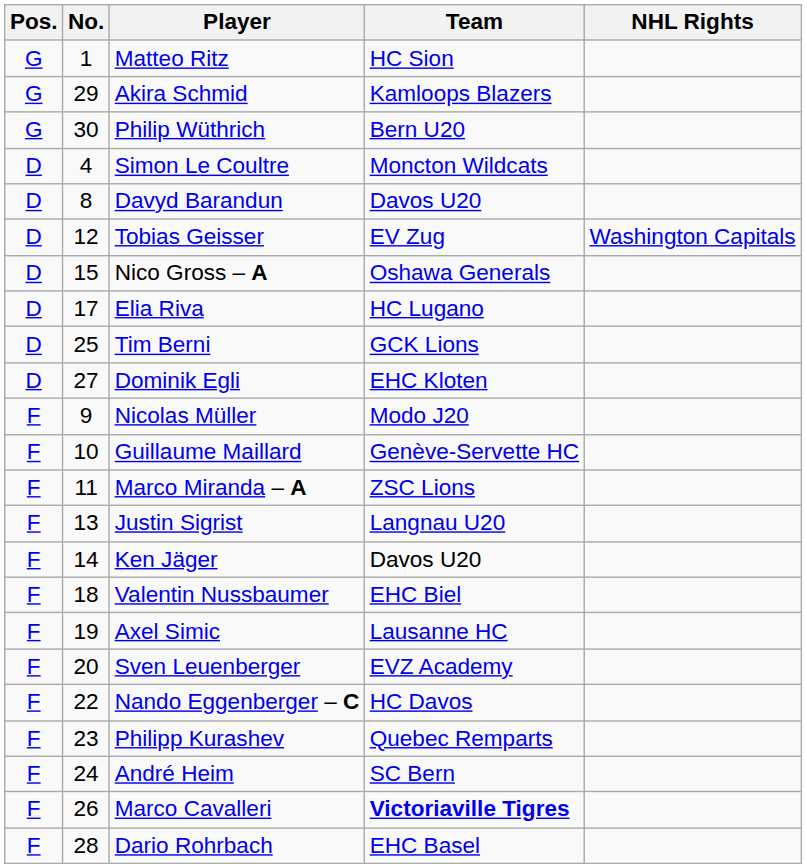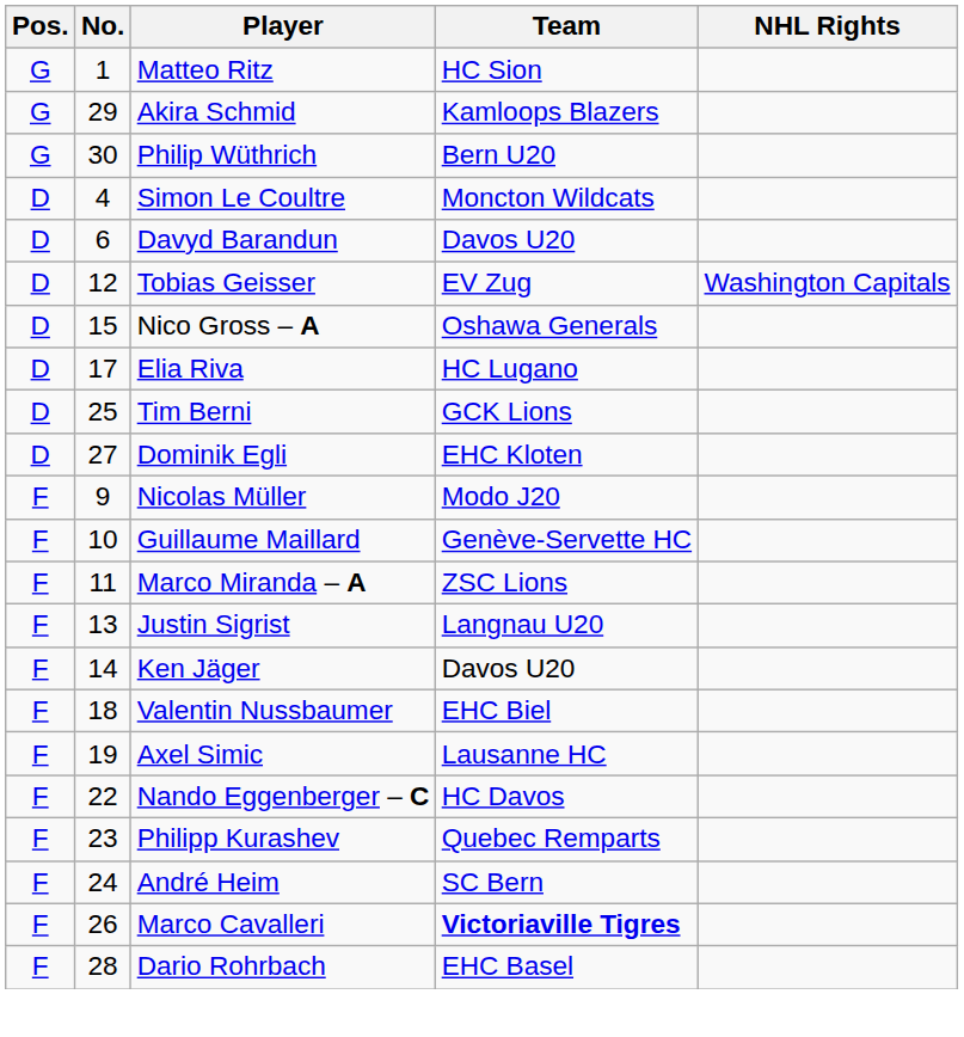Davyd Barandun | No.: 8 -> 6
- row: F | 20 | Sven Leuenberger | EVZ Academy
